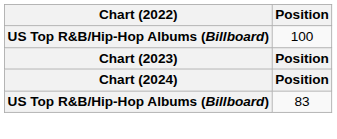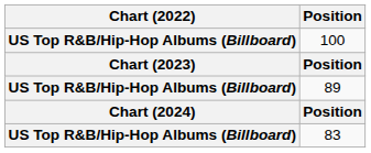+ row: US Top R&B/Hip-Hop Albums (Billboard) | 89
